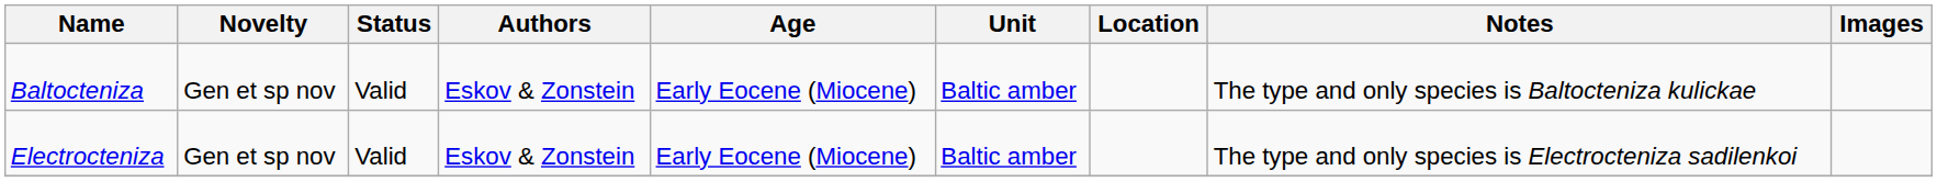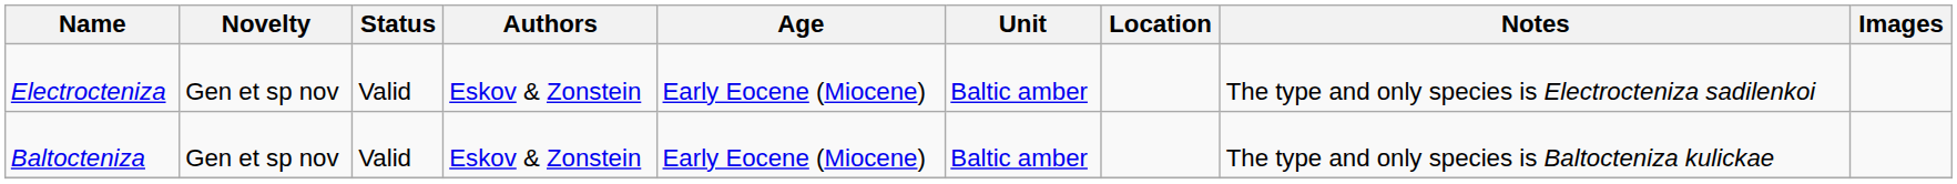rows swapped: Baltocteniza <-> Electrocteniza
